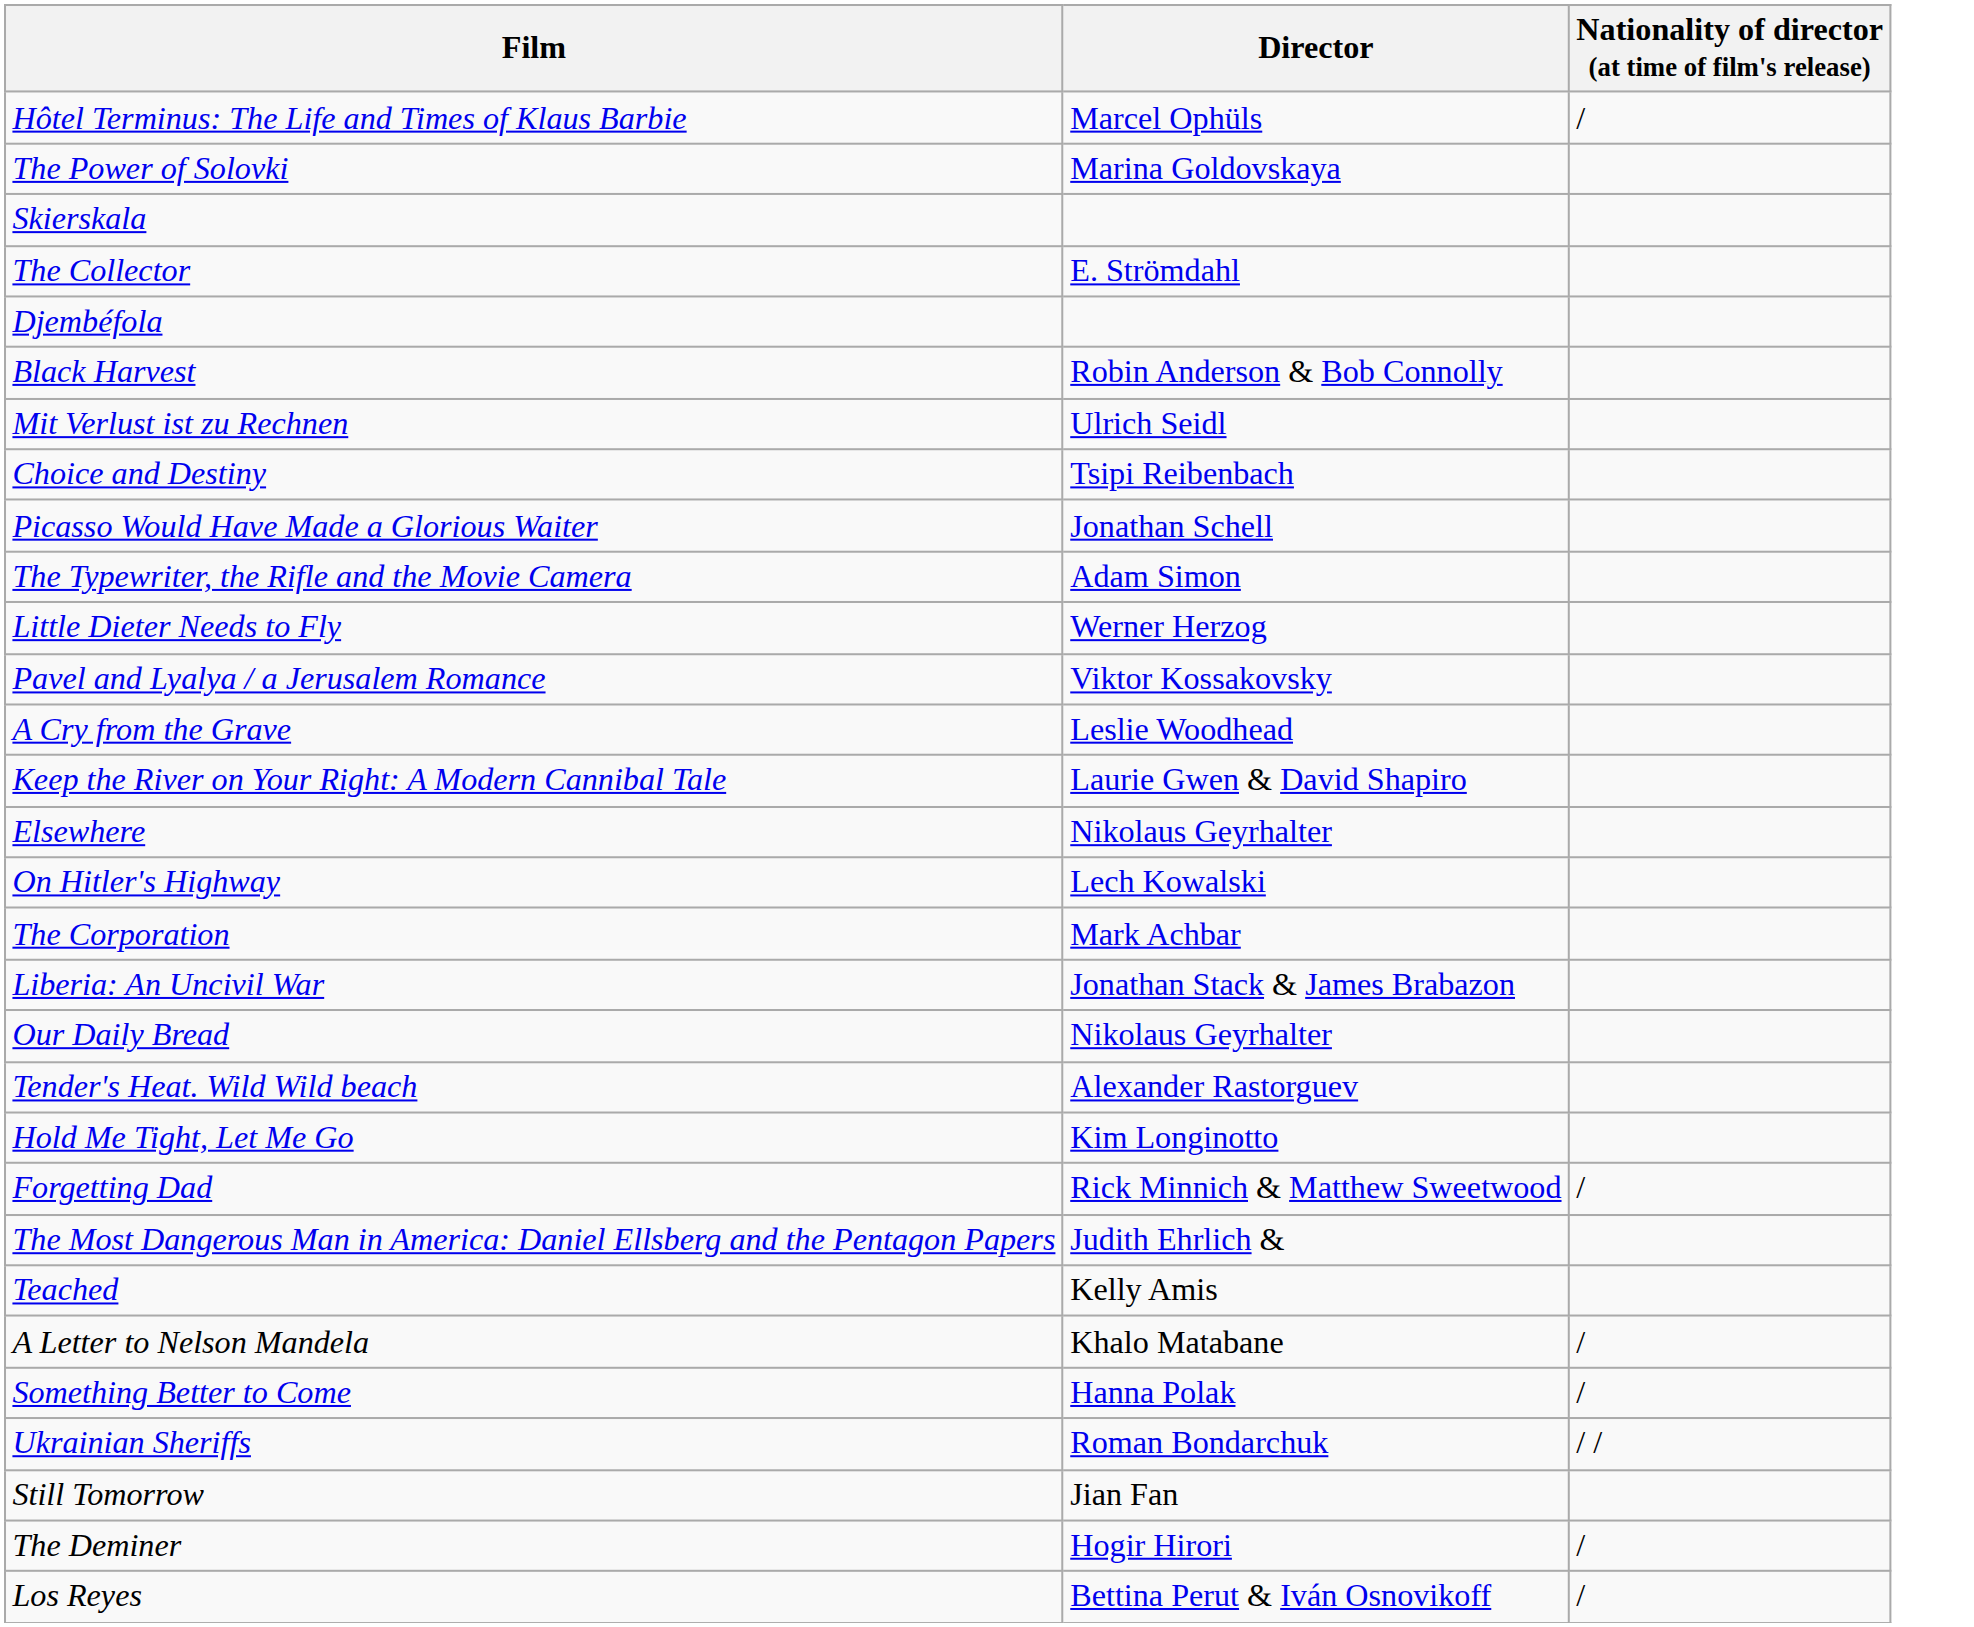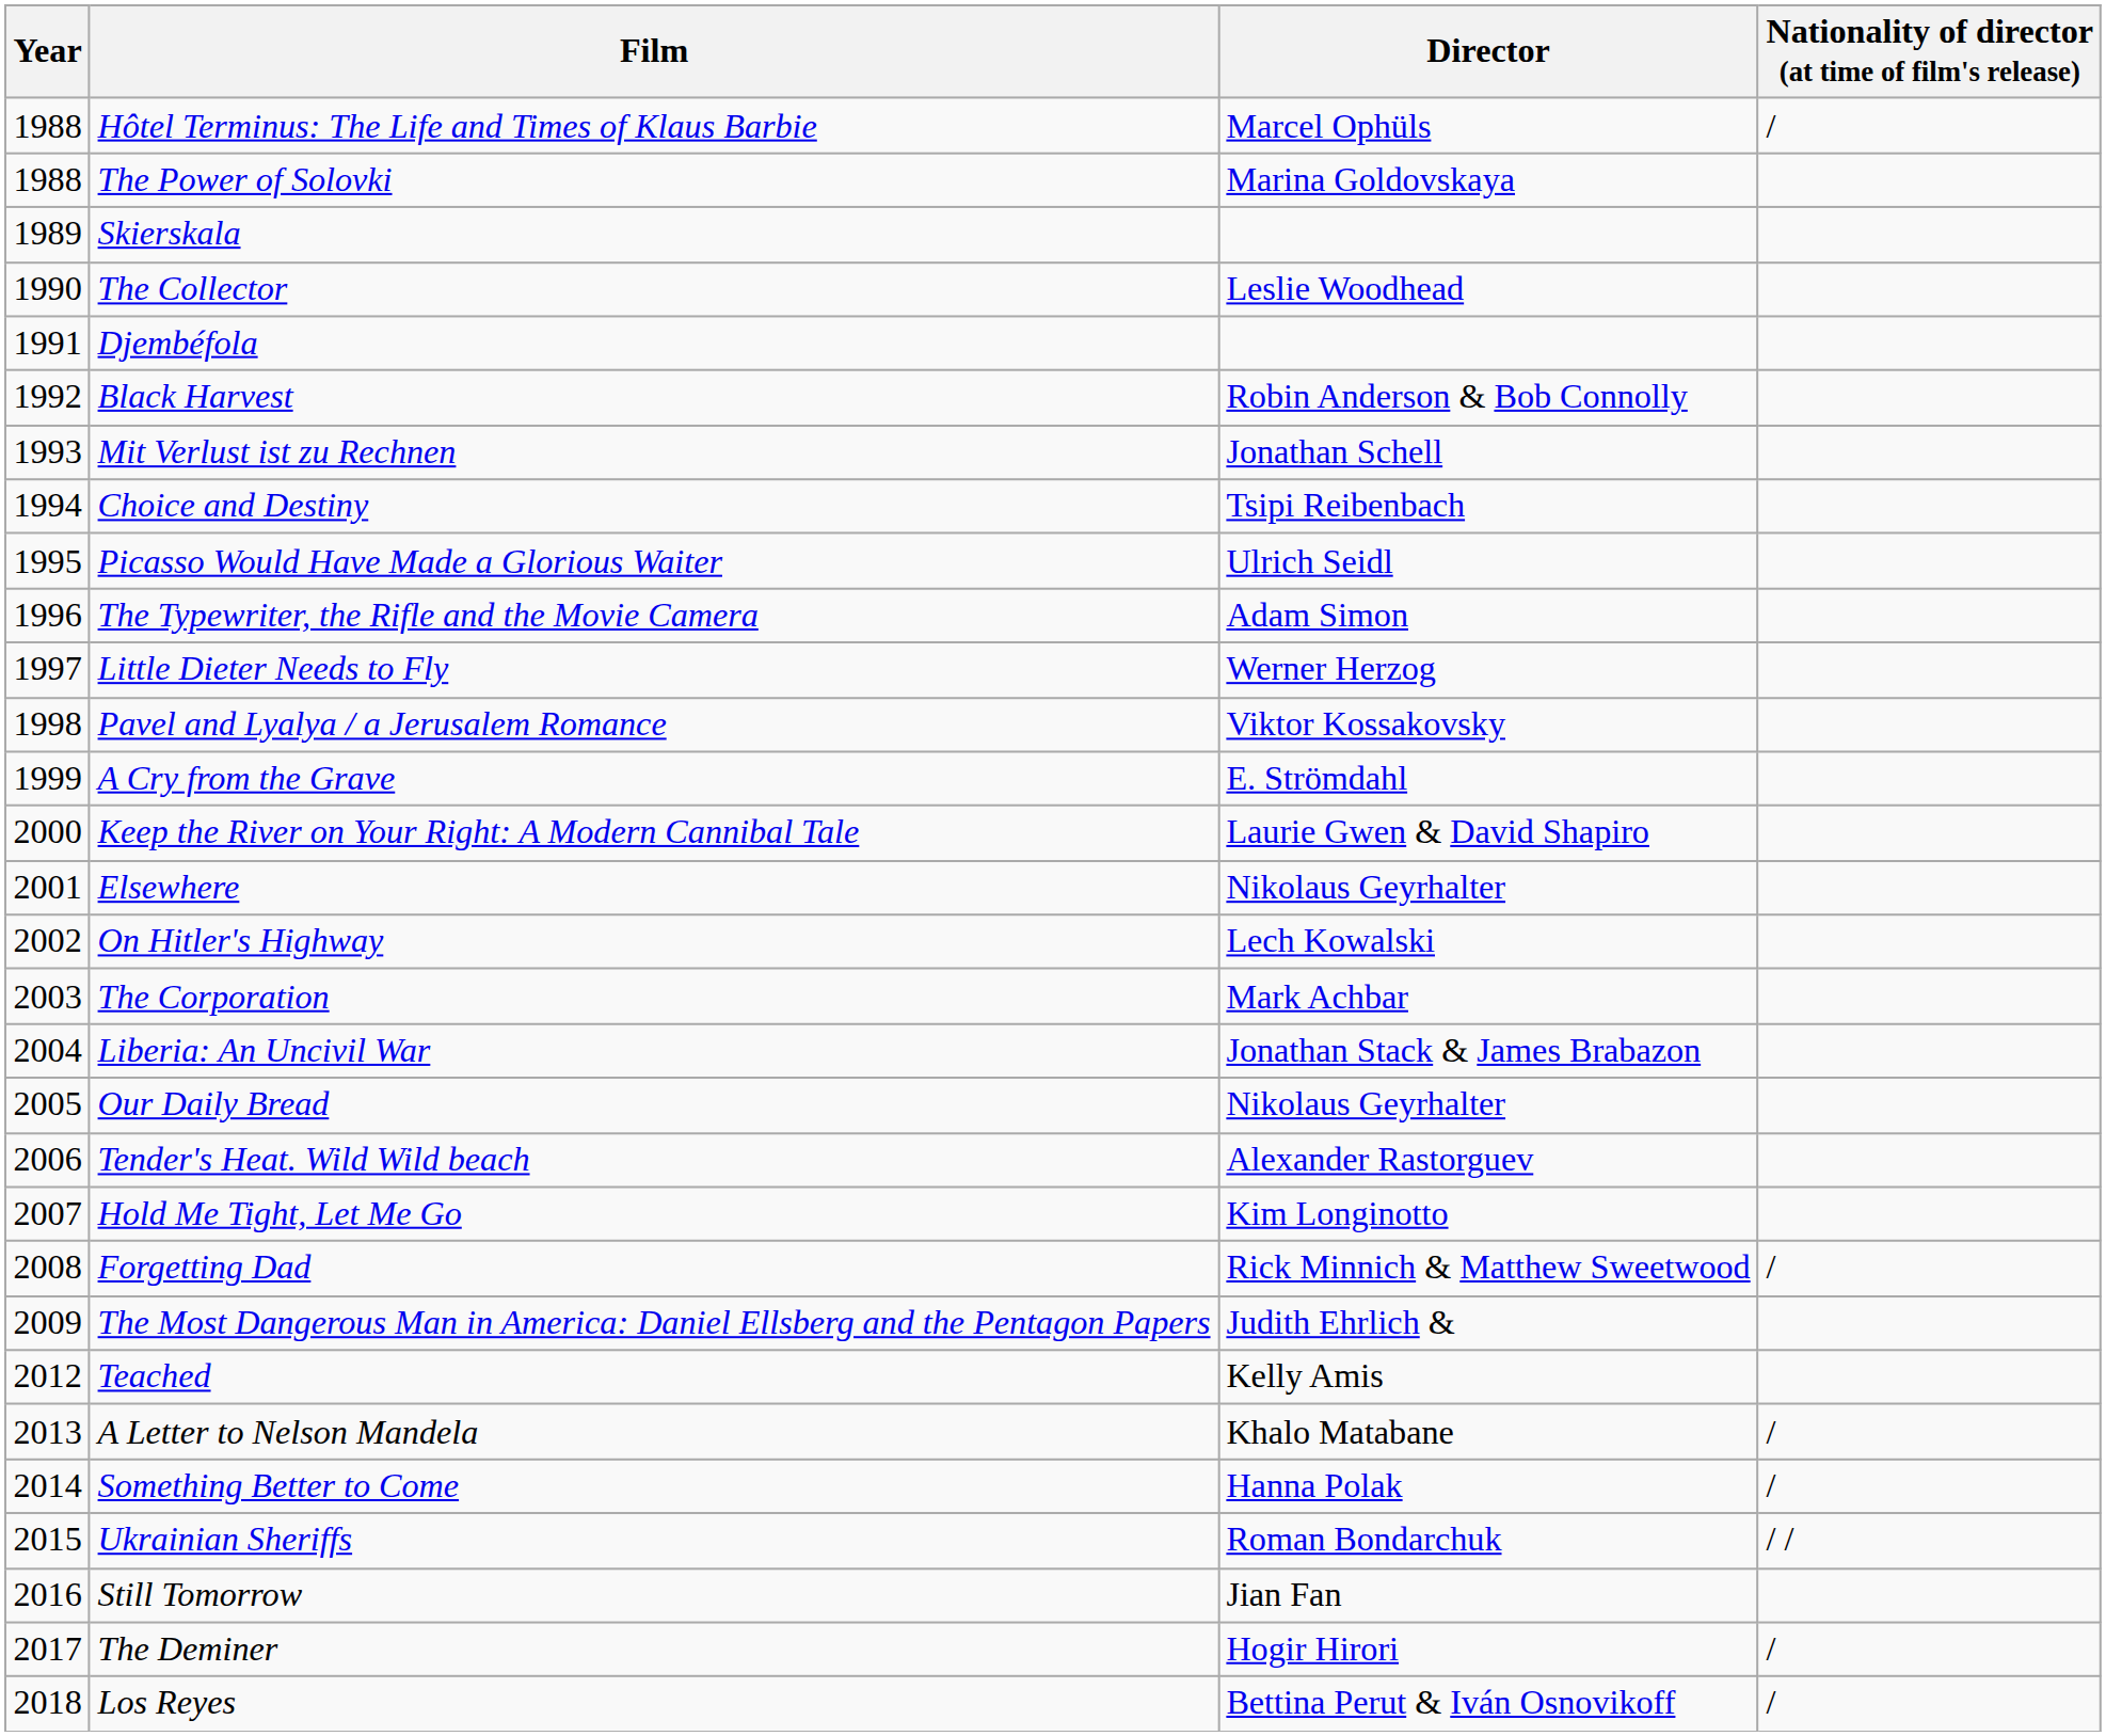+ column: Year | 1988 | 1988 | 1989 | 1990 | 1991 | 1992 | 1993 | 1994 | 1995 | 1996 | 1997 | 1998 | 1999 | 2000 | 2001 | 2002 | 2003 | 2004 | 2005 | 2006 | 2007 | 2008 | 2009 | 2012 | 2013 | 2014 | 2015 | 2016 | 2017 | 2018
The Collector | Director: E. Strömdahl -> Leslie Woodhead
Mit Verlust ist zu Rechnen | Director: Ulrich Seidl -> Jonathan Schell
Picasso Would Have Made a Glorious Waiter | Director: Jonathan Schell -> Ulrich Seidl
A Cry from the Grave | Director: Leslie Woodhead -> E. Strömdahl
